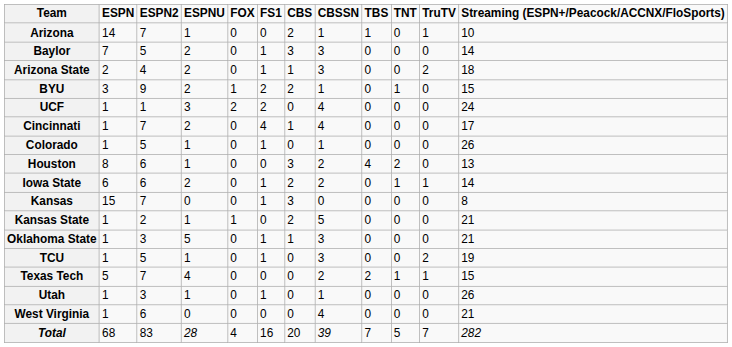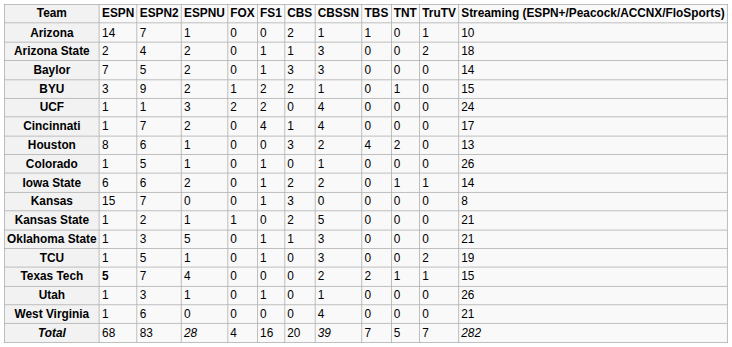rows swapped: Arizona State <-> Baylor
rows swapped: Colorado <-> Houston
Texas Tech | ESPN: normal -> bold
